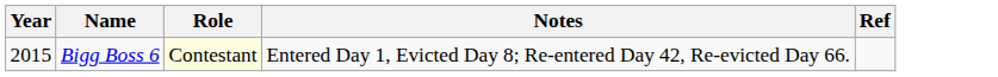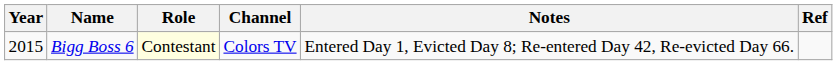+ column: Channel | Colors TV
